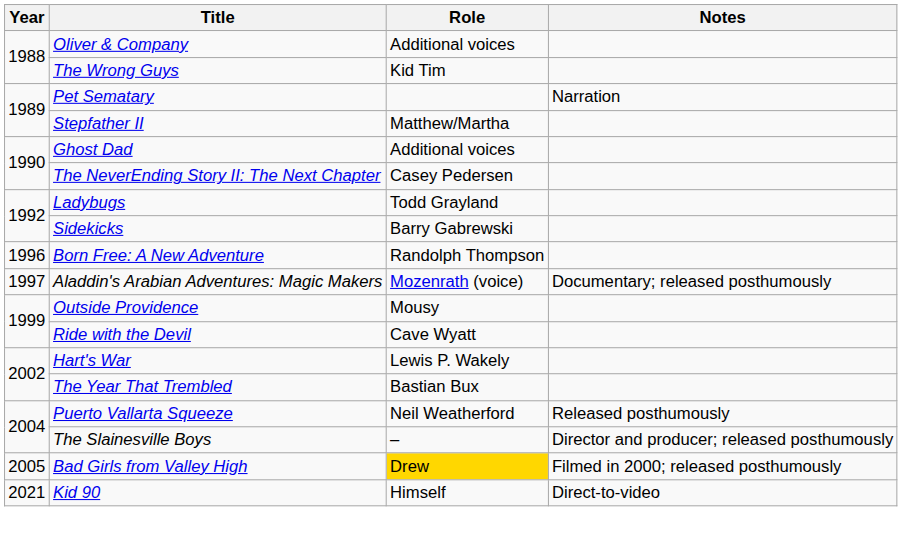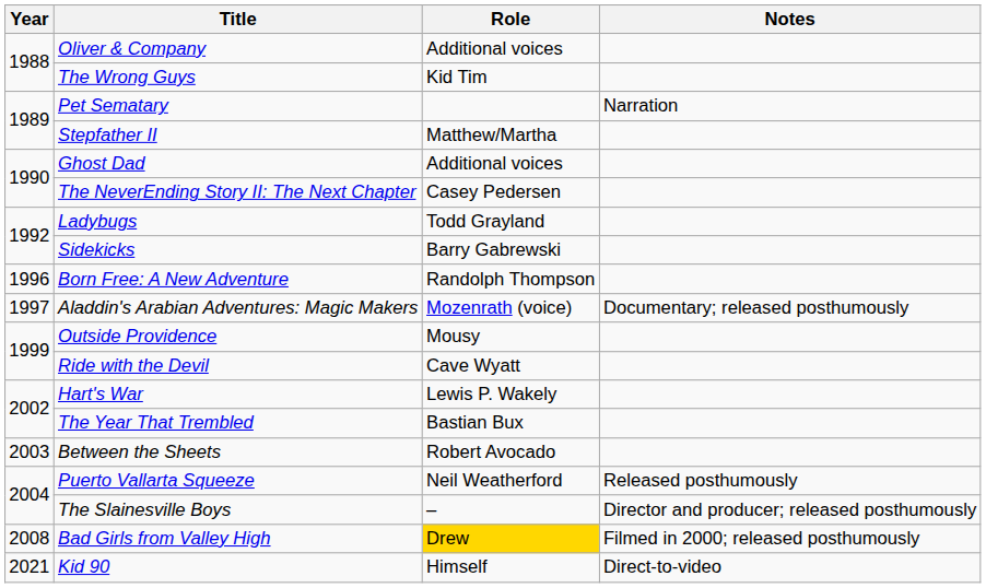+ row: 2003 | Between the Sheets | Robert Avocado
Bad Girls from Valley High | Year: 2005 -> 2008
